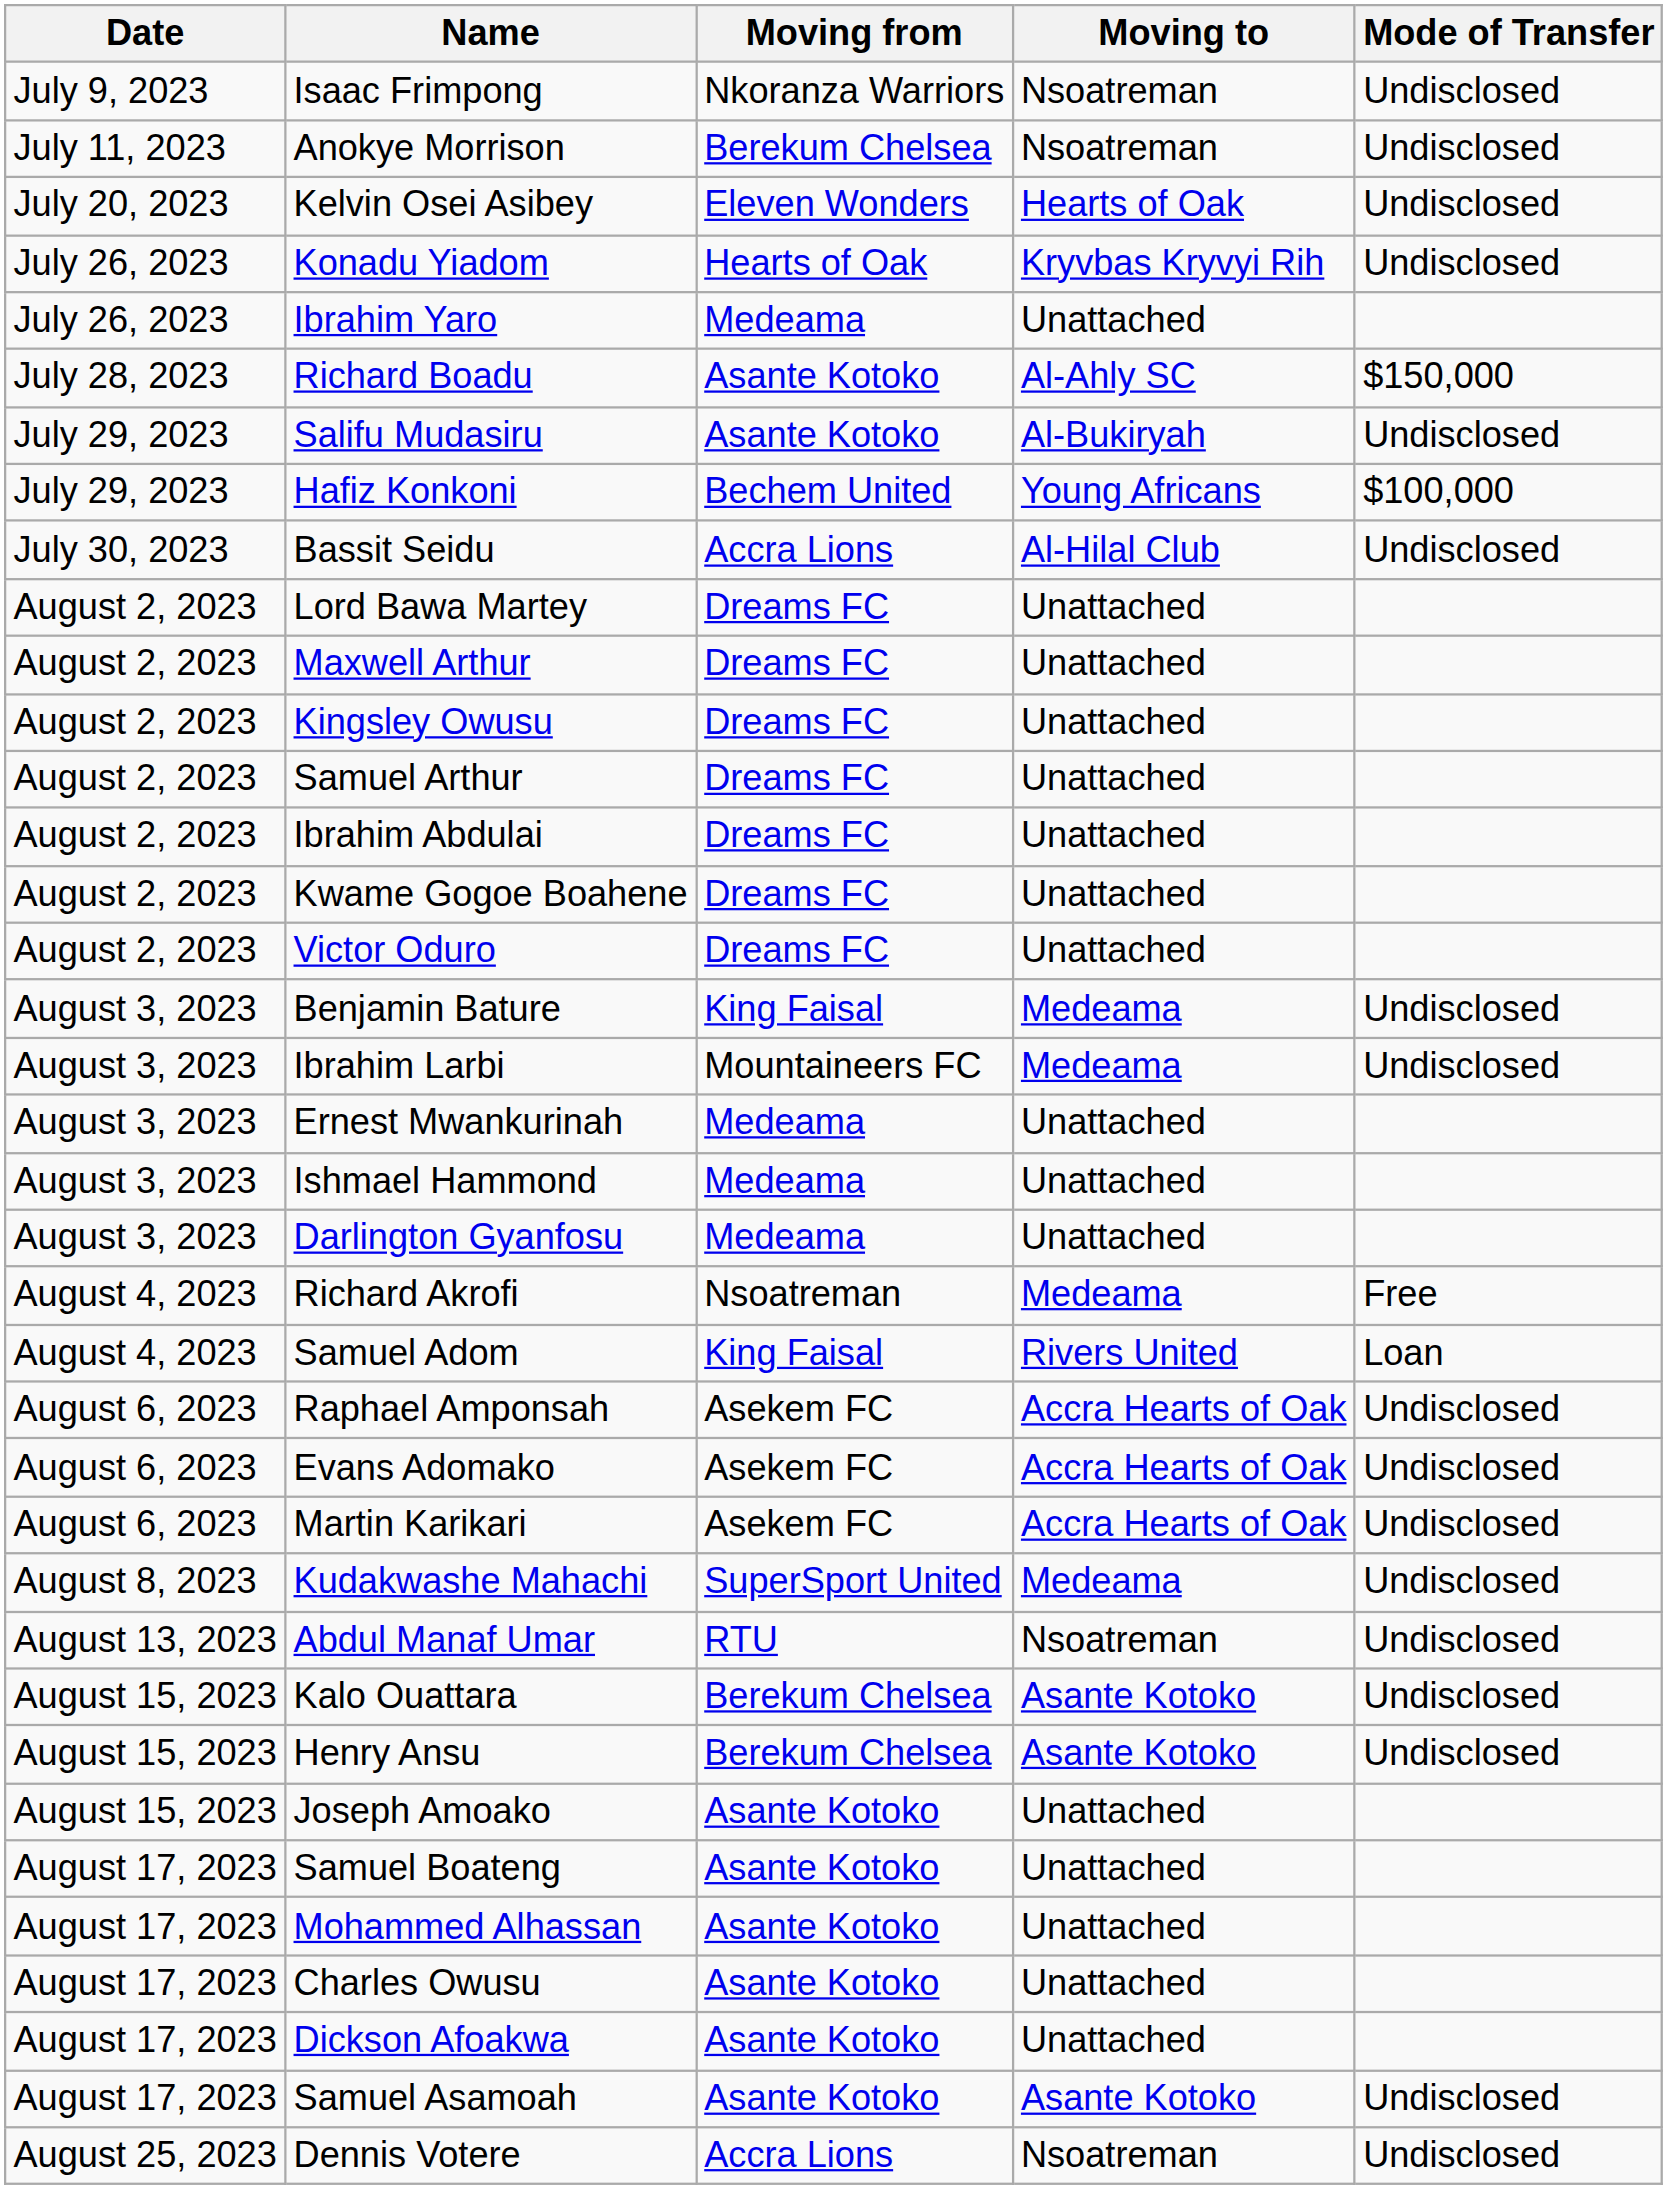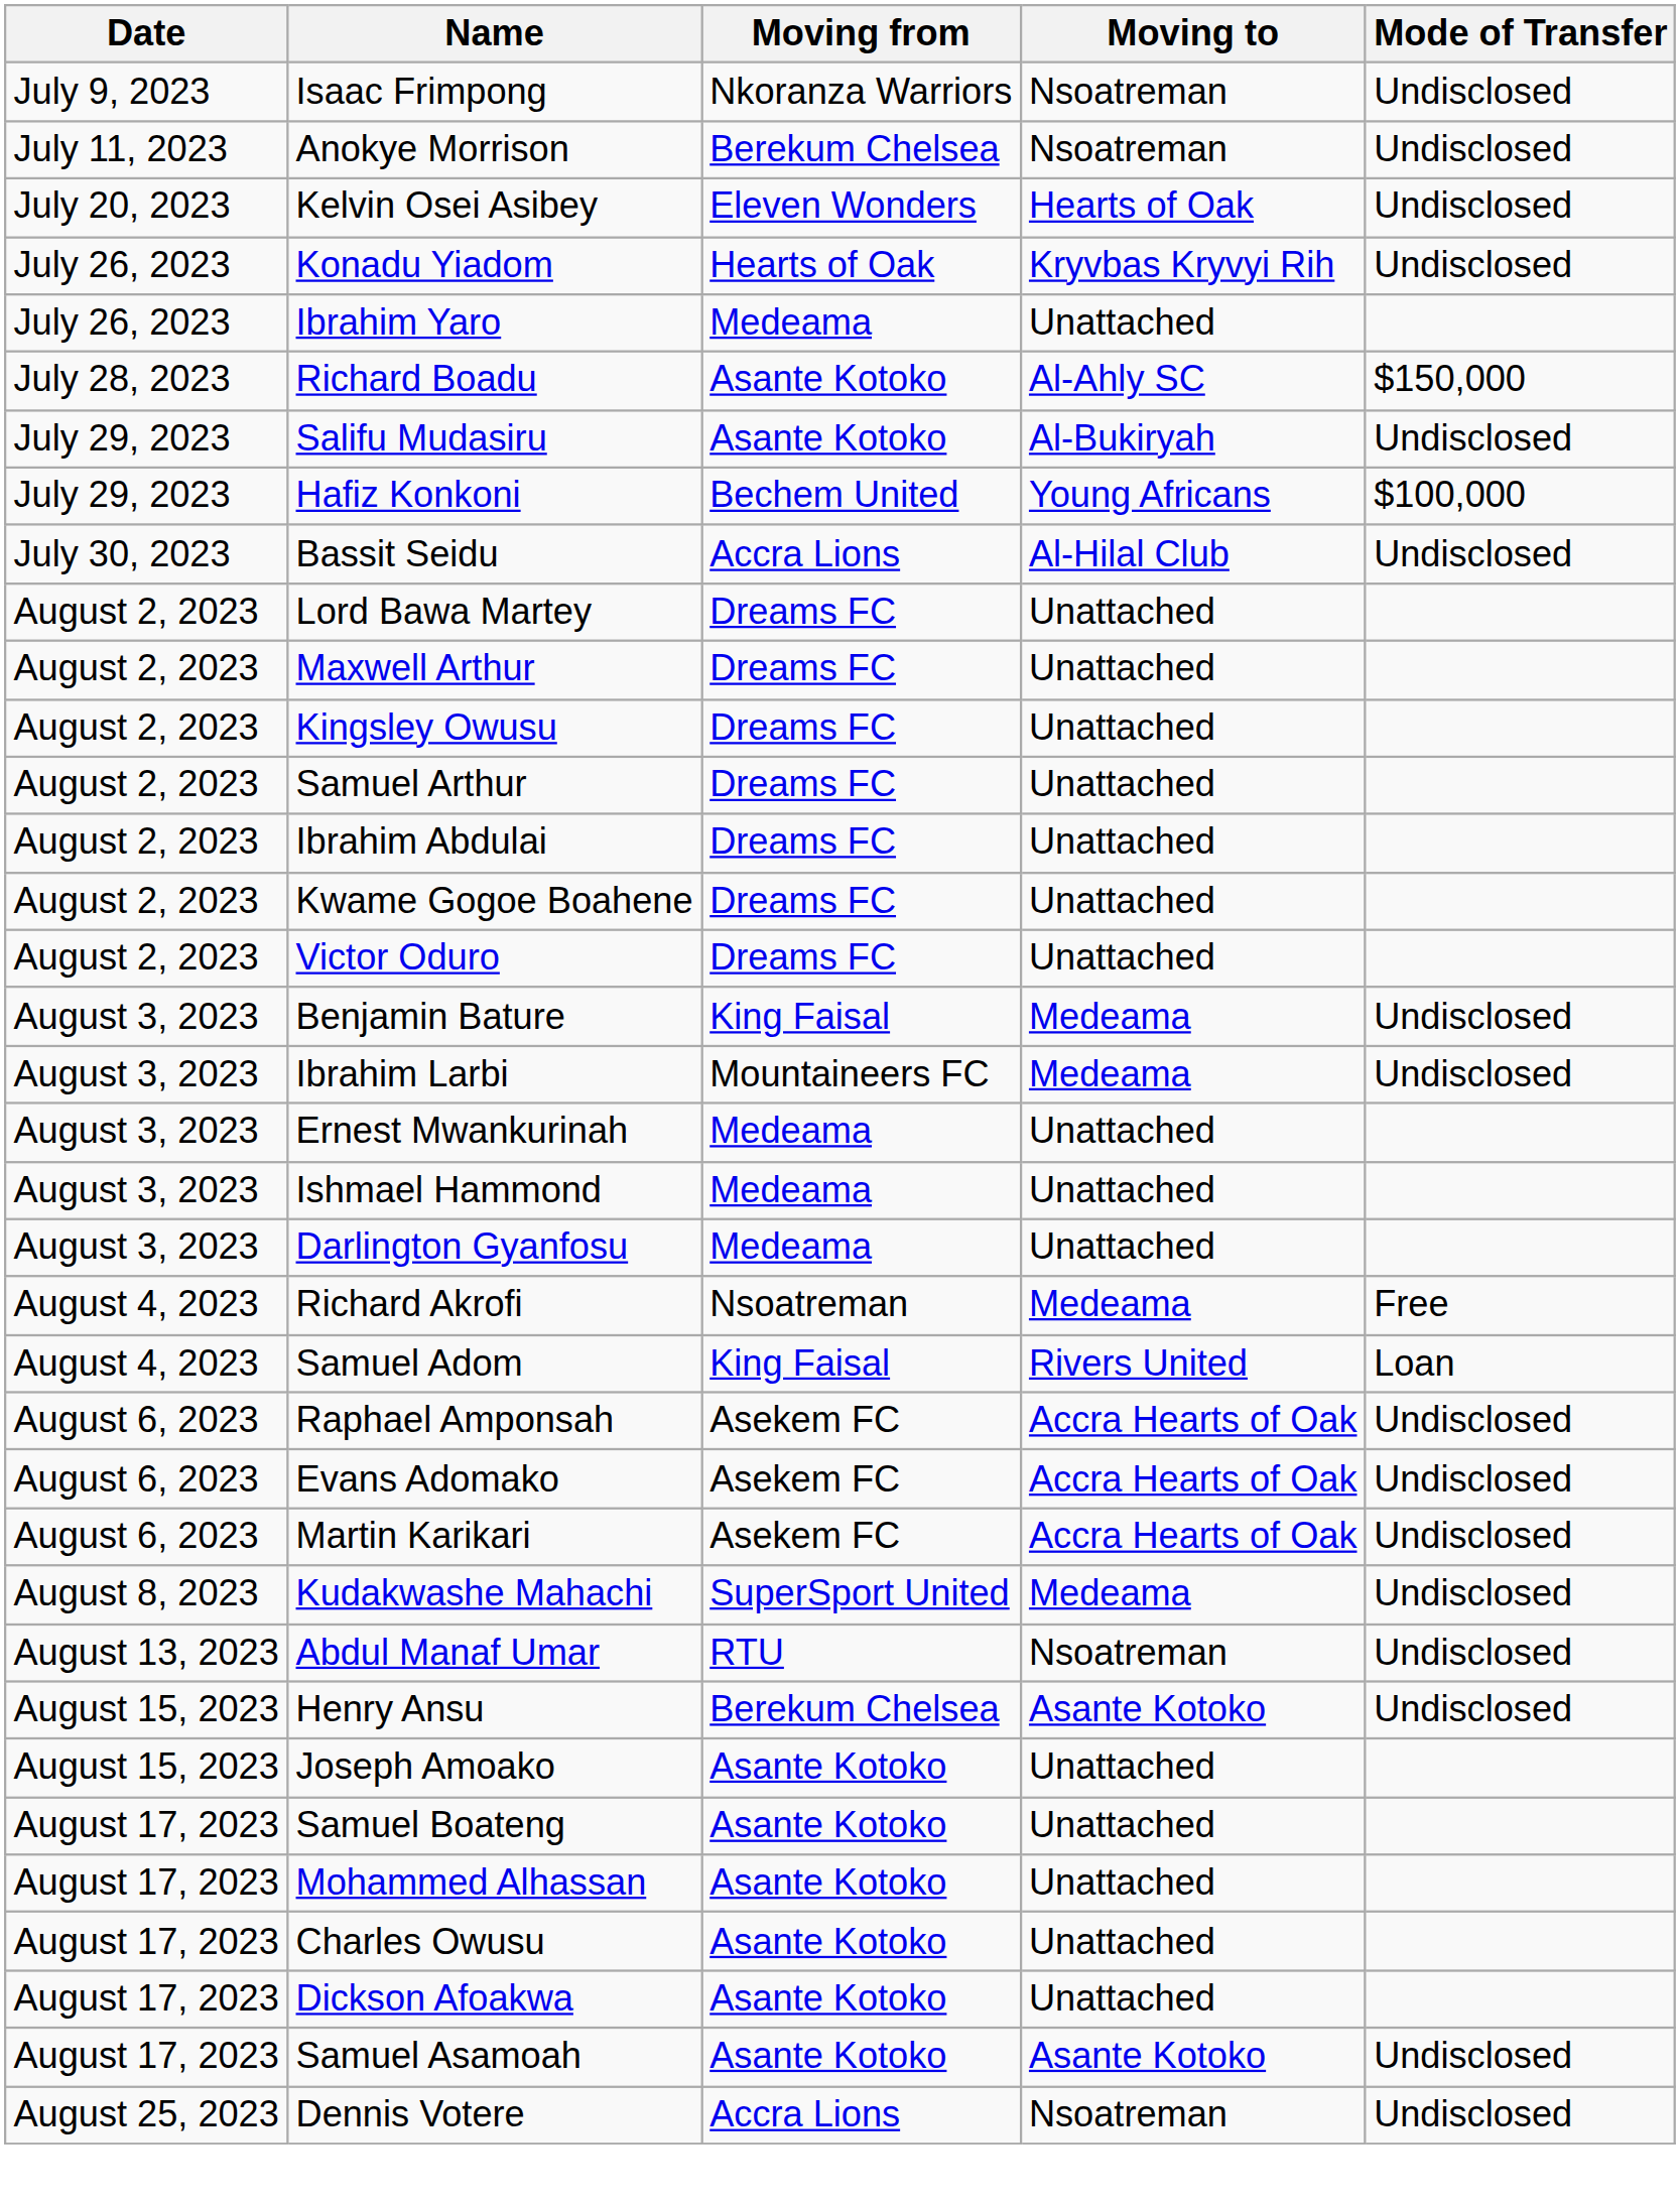- row: August 15, 2023 | Kalo Ouattara | Berekum Chelsea | Asante Kotoko | Undisclosed
